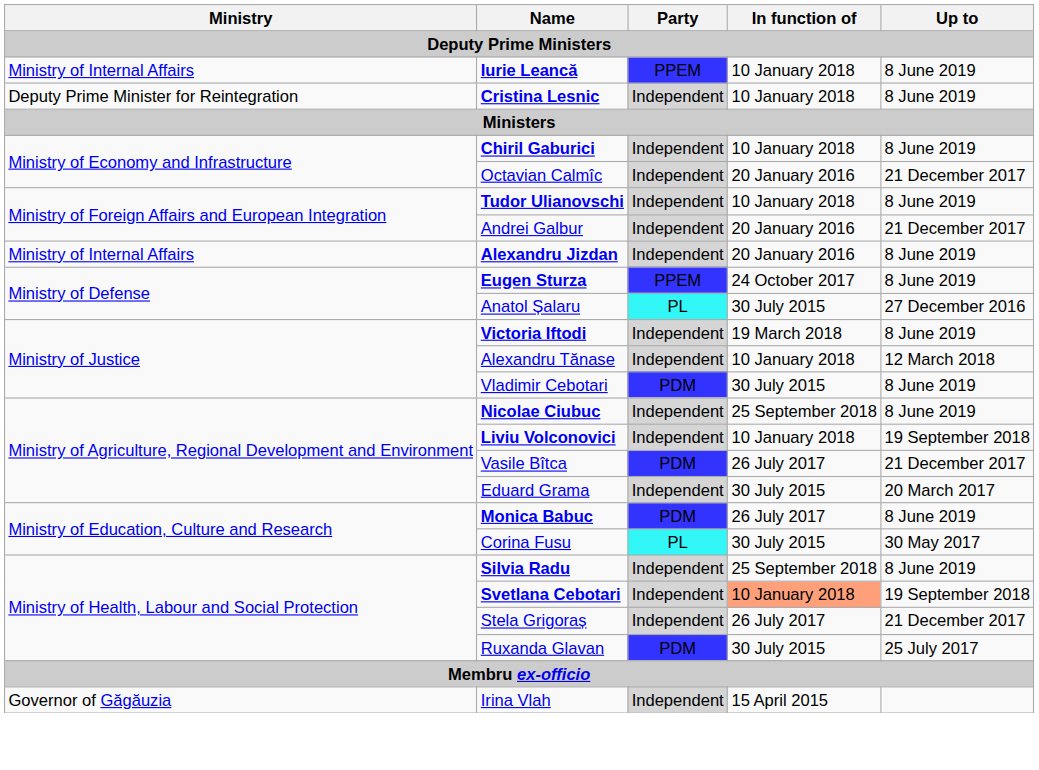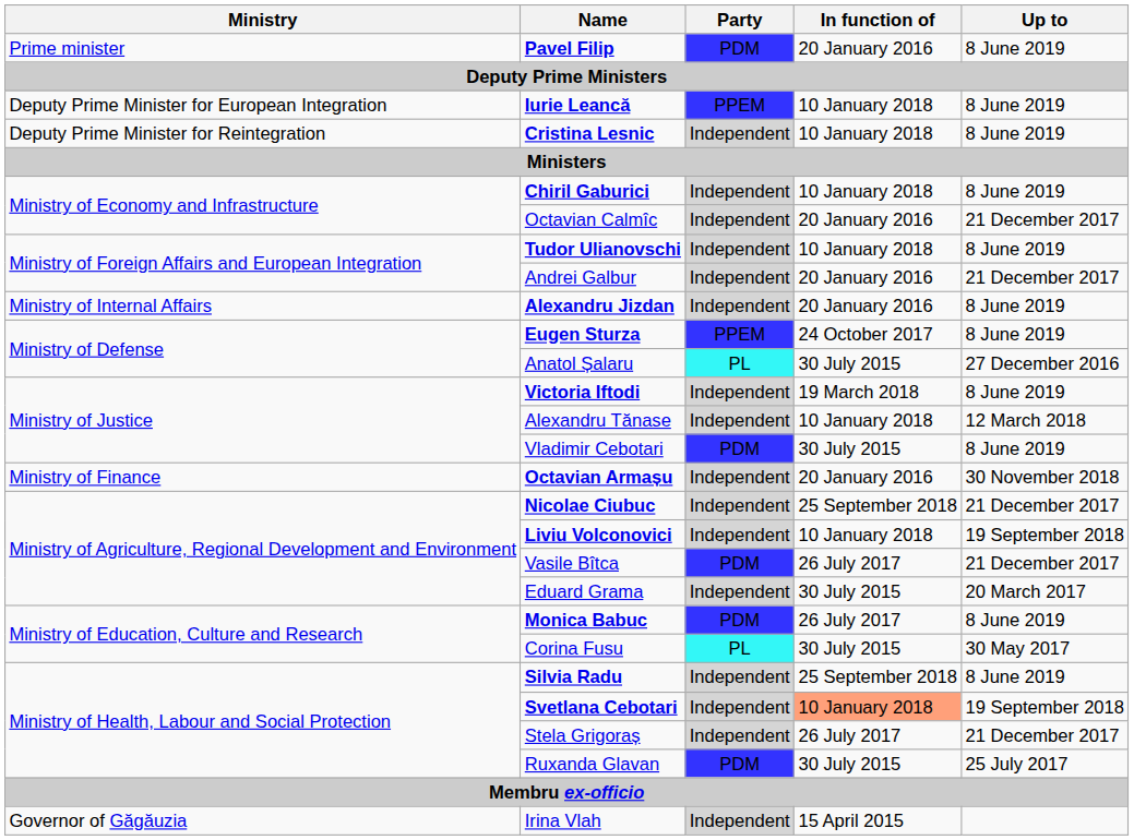+ row: Prime minister | Pavel Filip | PDM | 20 January 2016 | 8 June 2019
Iurie Leancă | Ministry: Ministry of Internal Affairs -> Deputy Prime Minister for European Integration
+ row: Ministry of Finance | Octavian Armașu | Independent | 20 January 2016 | 30 November 2018
Nicolae Ciubuc | Up to: 8 June 2019 -> 21 December 2017
